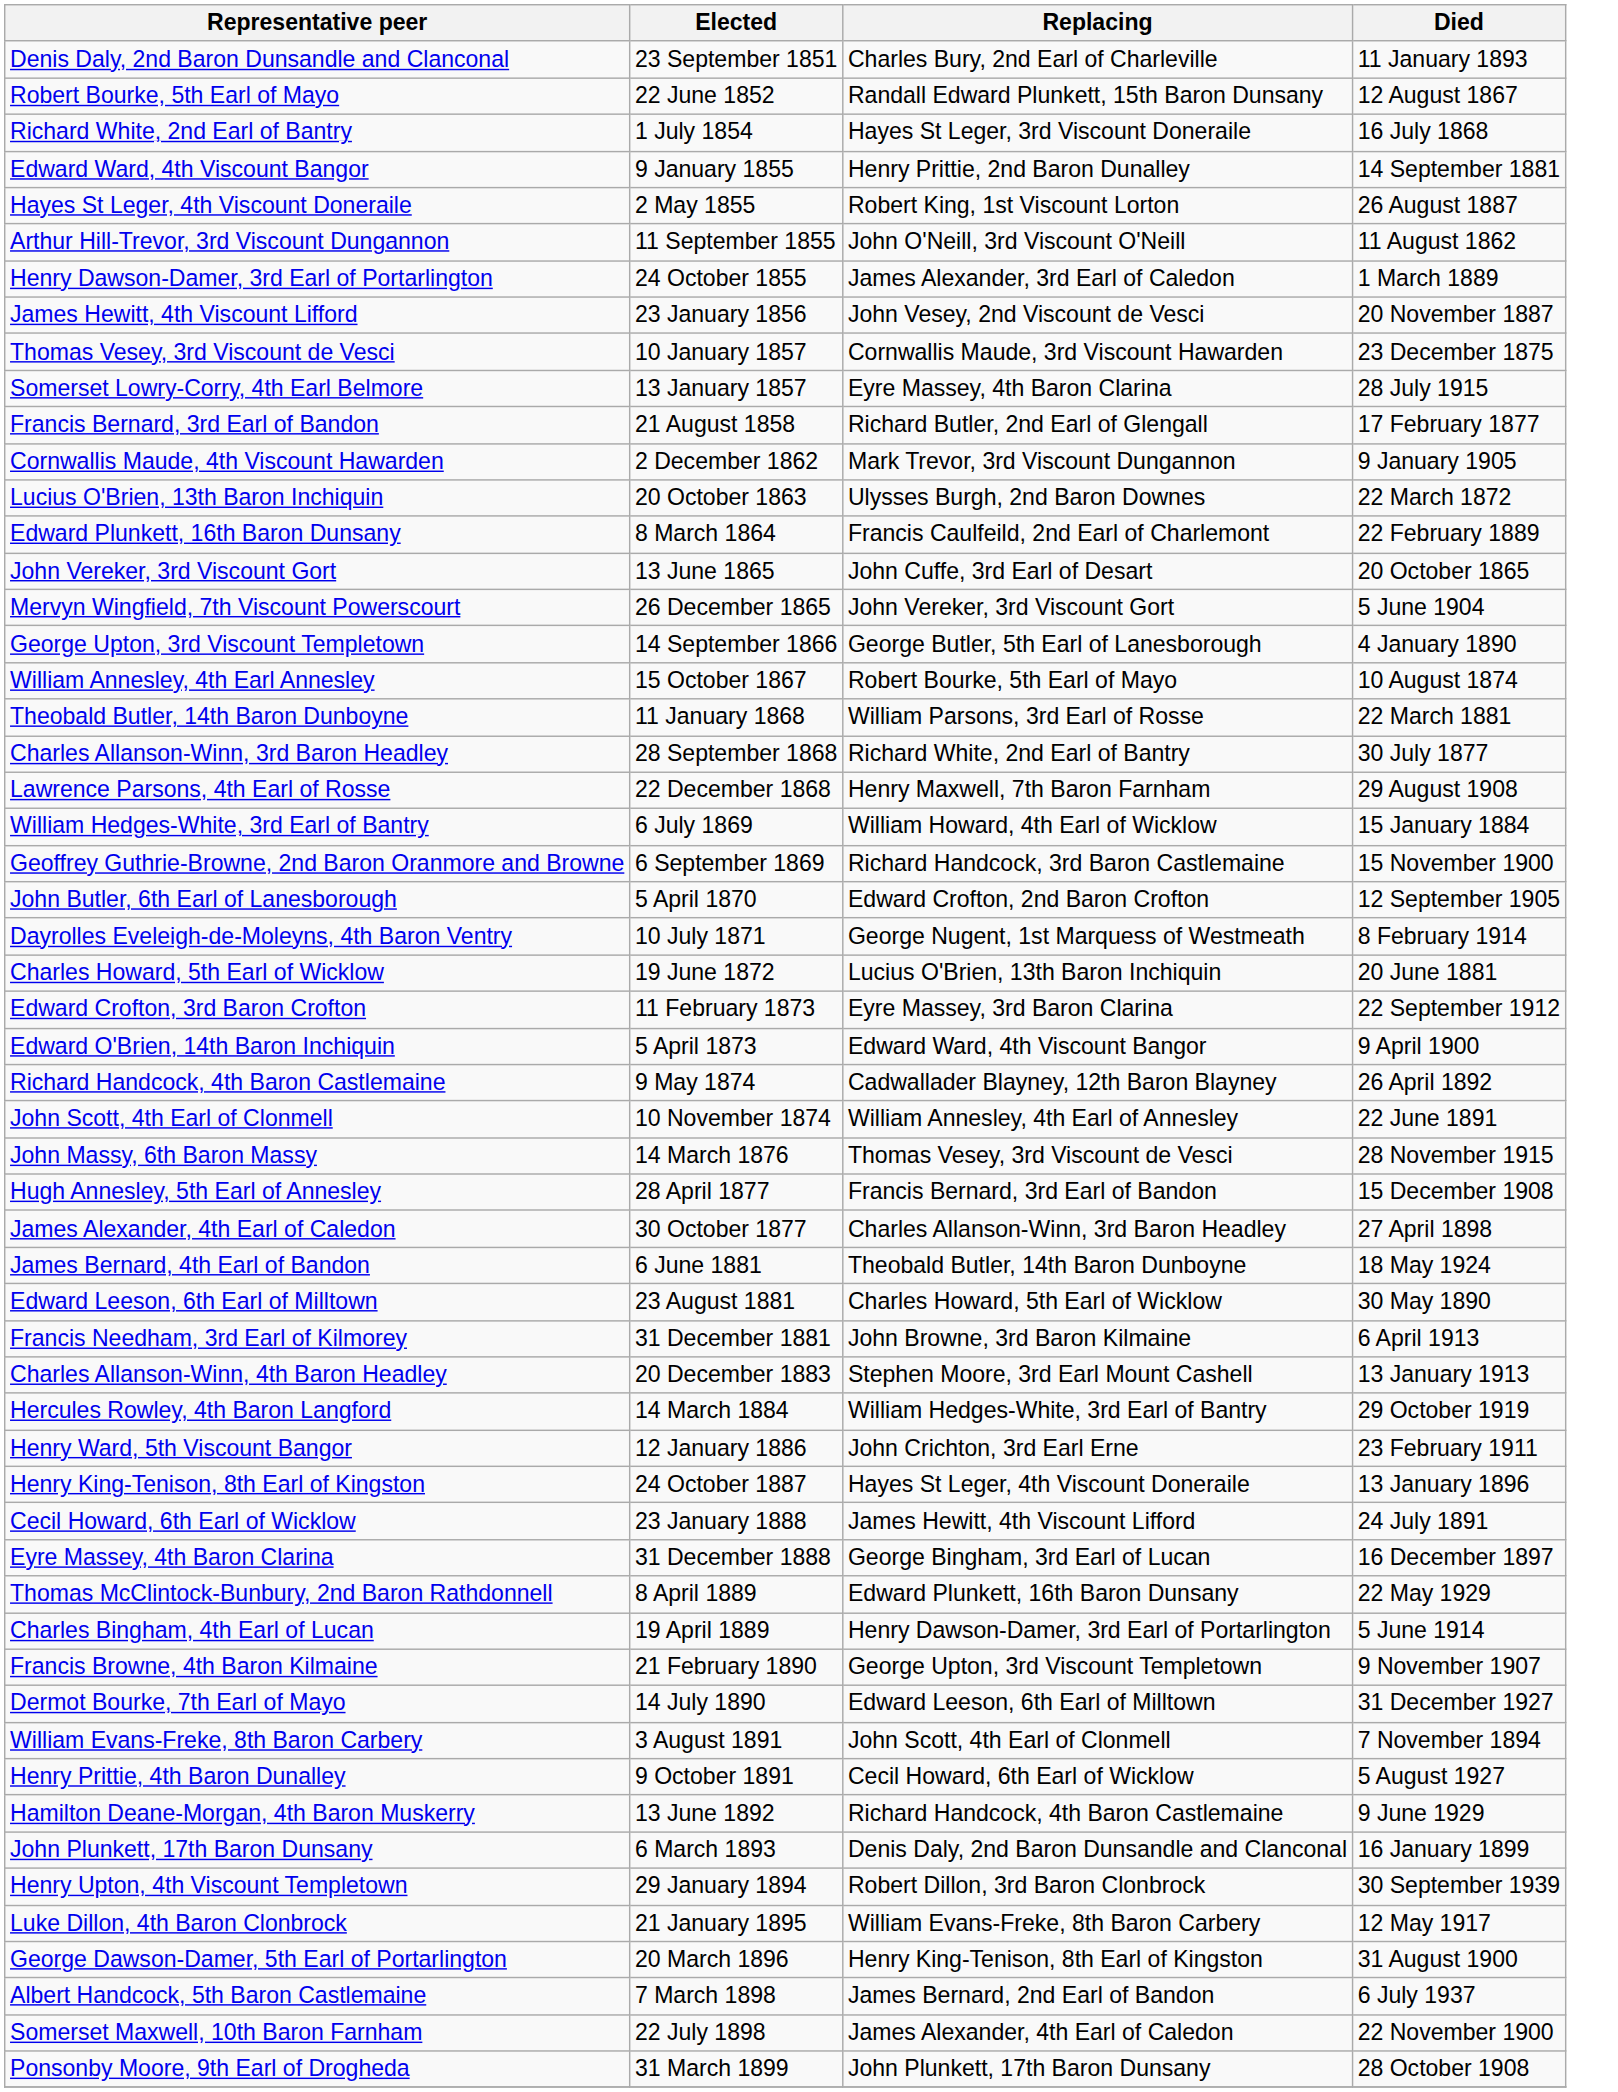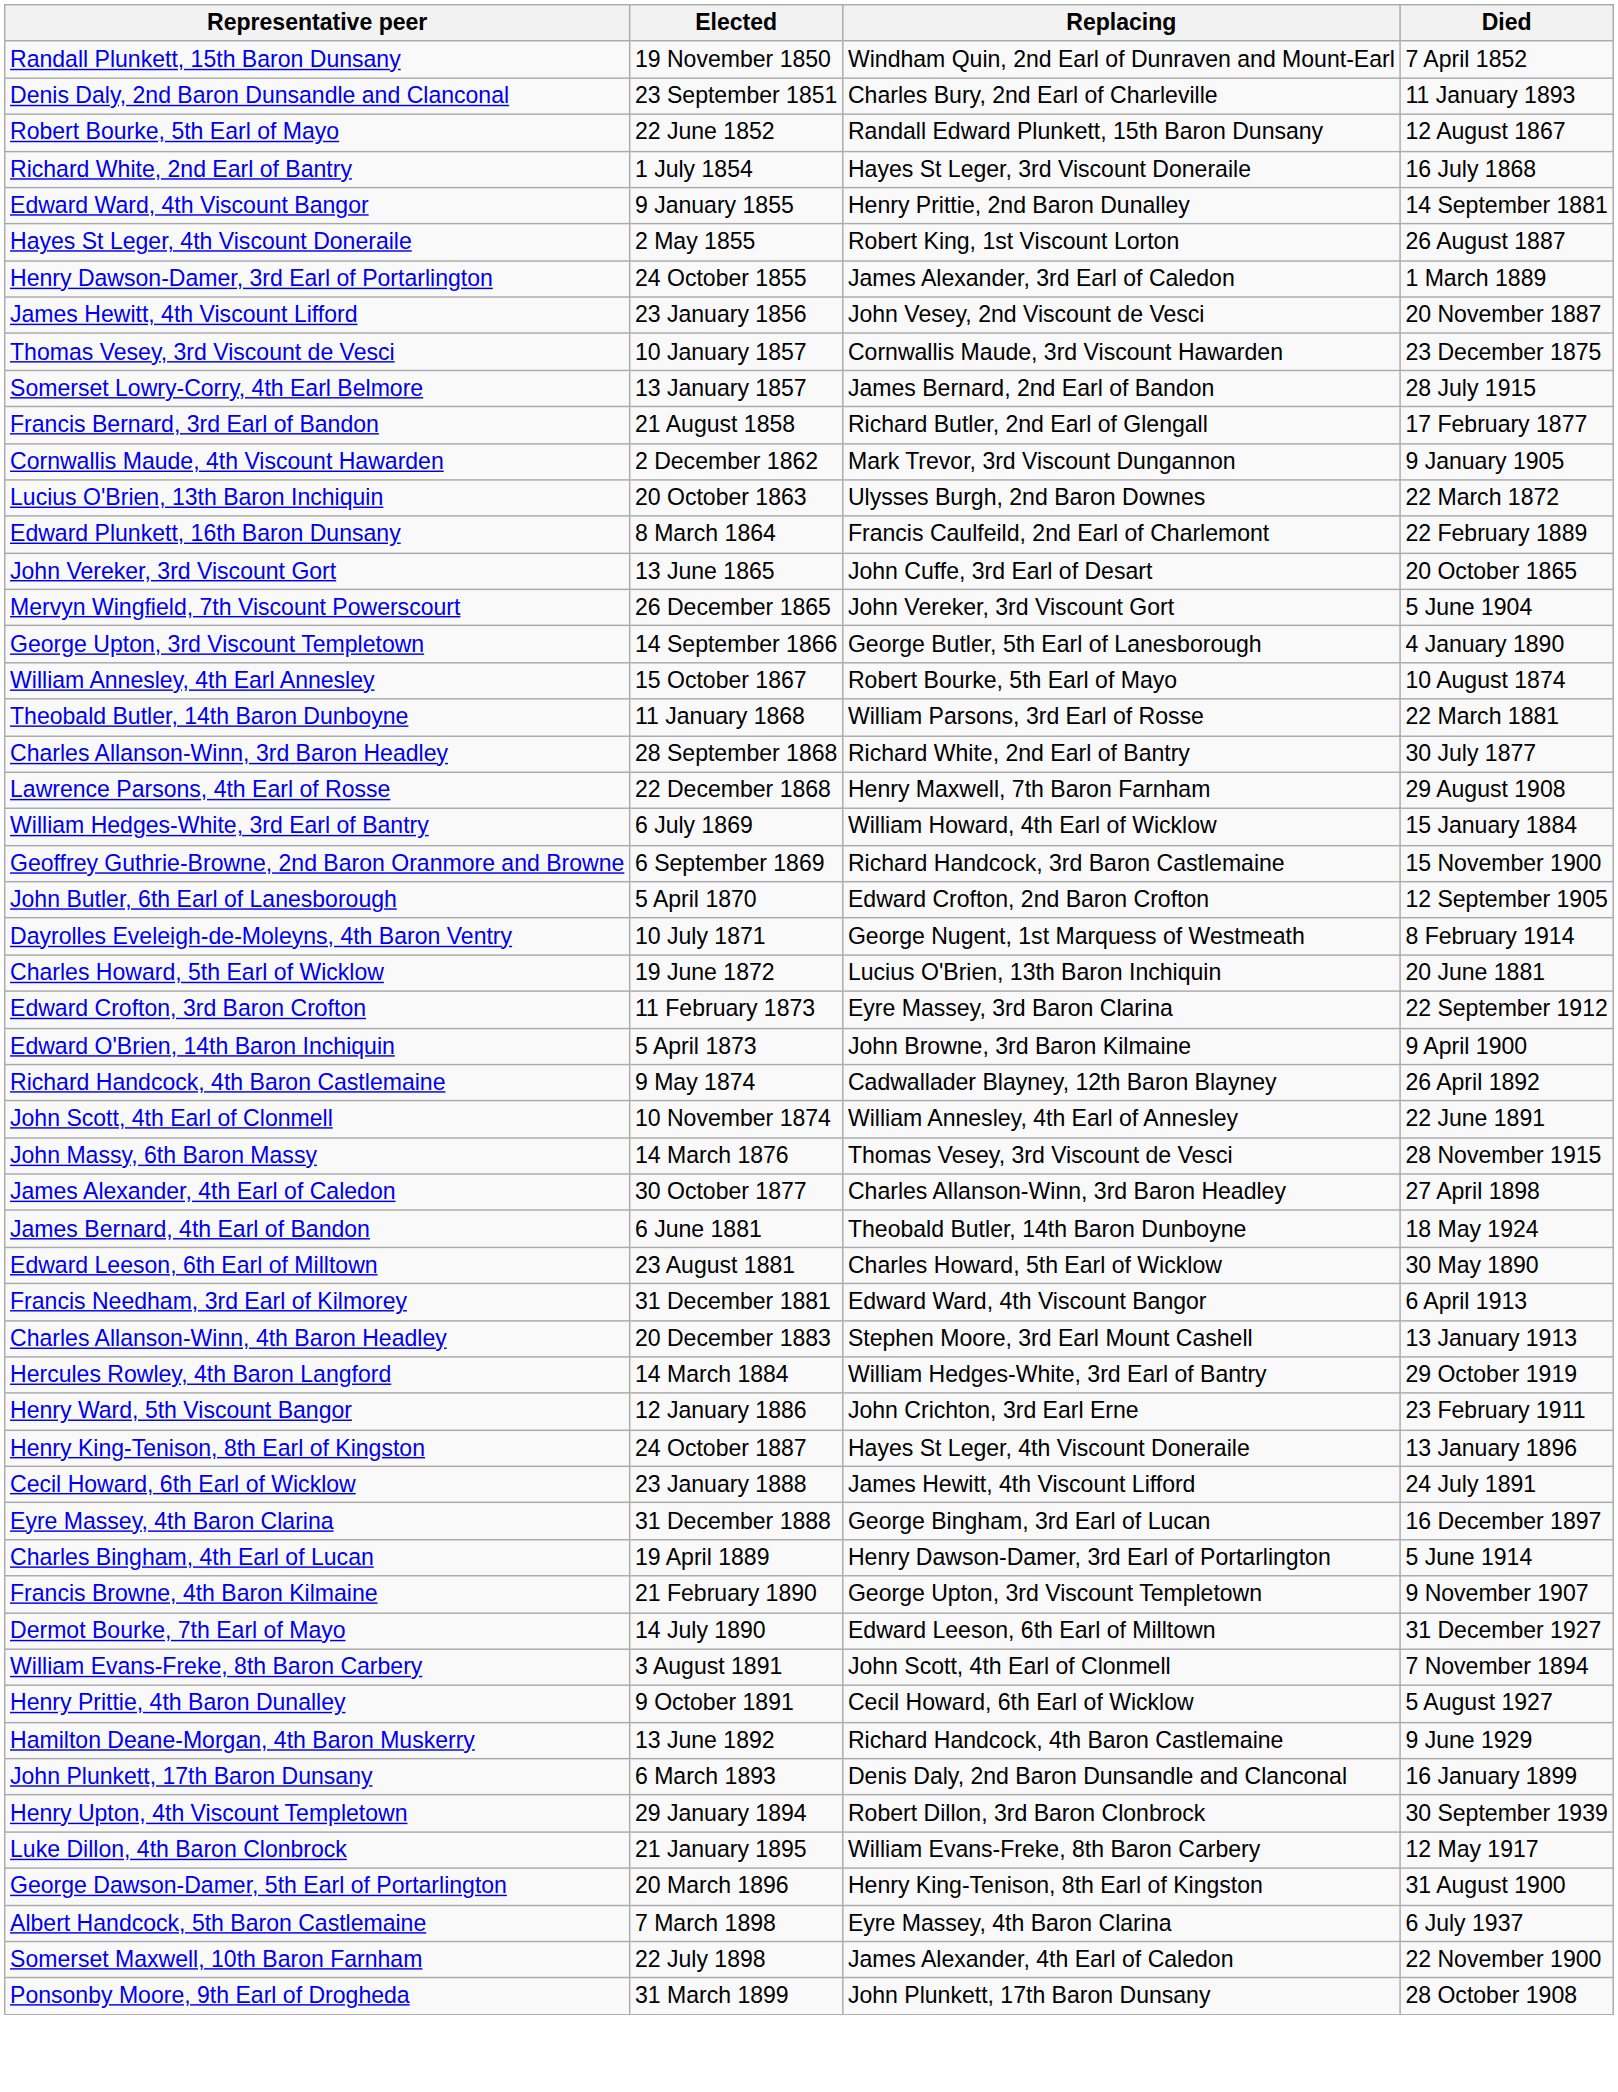+ row: Randall Plunkett, 15th Baron Dunsany | 19 November 1850 | Windham Quin, 2nd Earl of Dunraven and Mount-Earl | 7 April 1852
- row: Arthur Hill-Trevor, 3rd Viscount Dungannon | 11 September 1855 | John O'Neill, 3rd Viscount O'Neill | 11 August 1862
Somerset Lowry-Corry, 4th Earl Belmore | Replacing: Eyre Massey, 4th Baron Clarina -> James Bernard, 2nd Earl of Bandon
Edward O'Brien, 14th Baron Inchiquin | Replacing: Edward Ward, 4th Viscount Bangor -> John Browne, 3rd Baron Kilmaine
- row: Hugh Annesley, 5th Earl of Annesley | 28 April 1877 | Francis Bernard, 3rd Earl of Bandon | 15 December 1908
Francis Needham, 3rd Earl of Kilmorey | Replacing: John Browne, 3rd Baron Kilmaine -> Edward Ward, 4th Viscount Bangor
- row: Thomas McClintock-Bunbury, 2nd Baron Rathdonnell | 8 April 1889 | Edward Plunkett, 16th Baron Dunsany | 22 May 1929
Albert Handcock, 5th Baron Castlemaine | Replacing: James Bernard, 2nd Earl of Bandon -> Eyre Massey, 4th Baron Clarina
